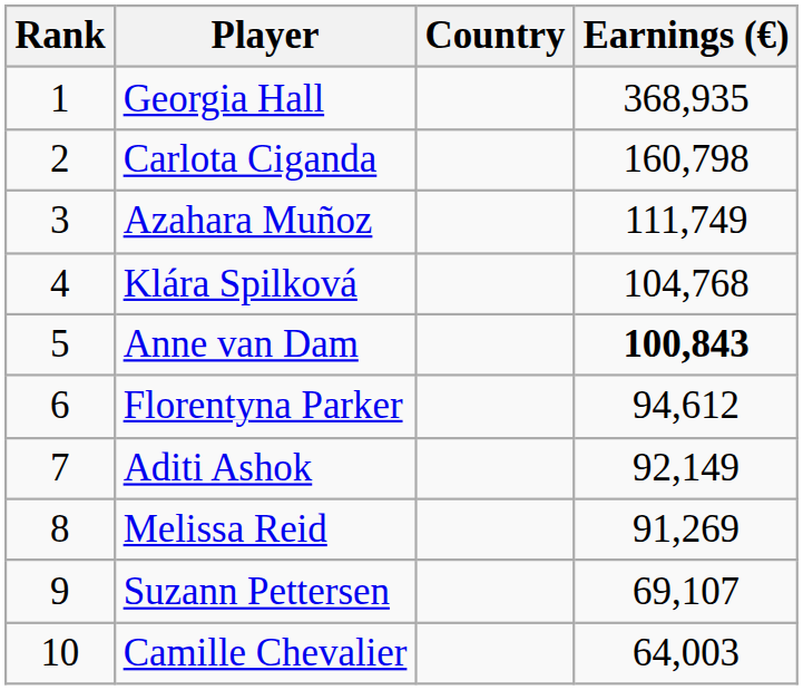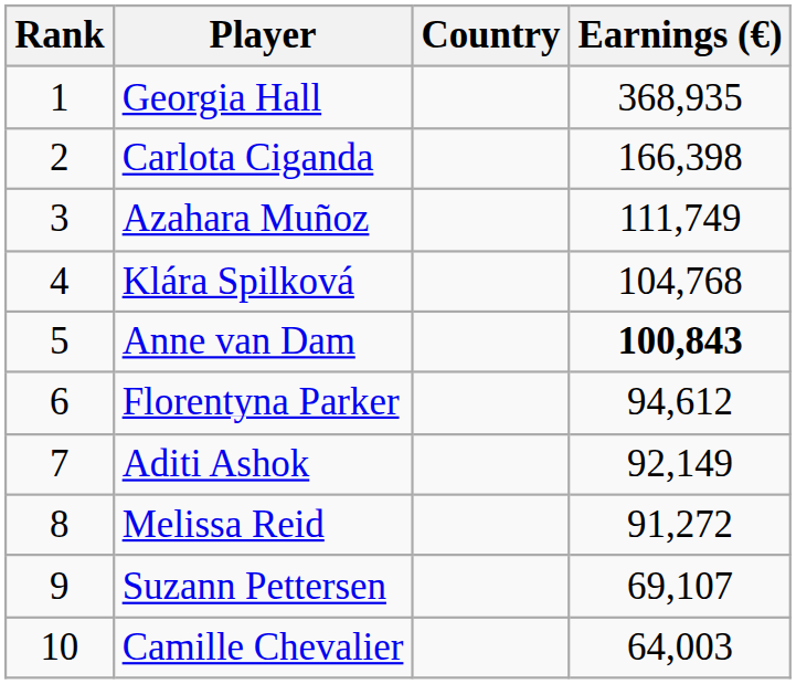Carlota Ciganda | Earnings (€): 160,798 -> 166,398
Melissa Reid | Earnings (€): 91,269 -> 91,272
